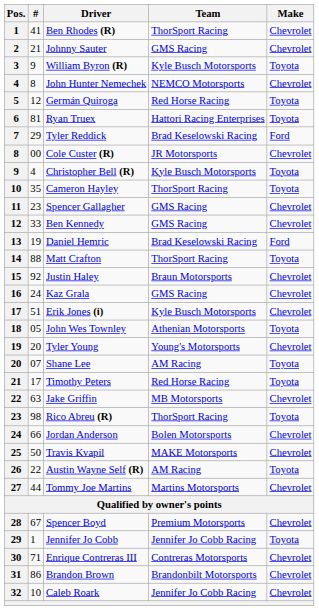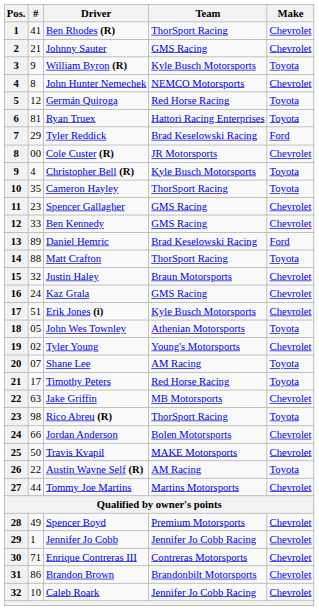Daniel Hemric | #: 19 -> 89
Justin Haley | #: 92 -> 32
Tyler Young | #: 20 -> 02
Spencer Boyd | #: 67 -> 49
Jennifer Jo Cobb | Make: Toyota -> Chevrolet
